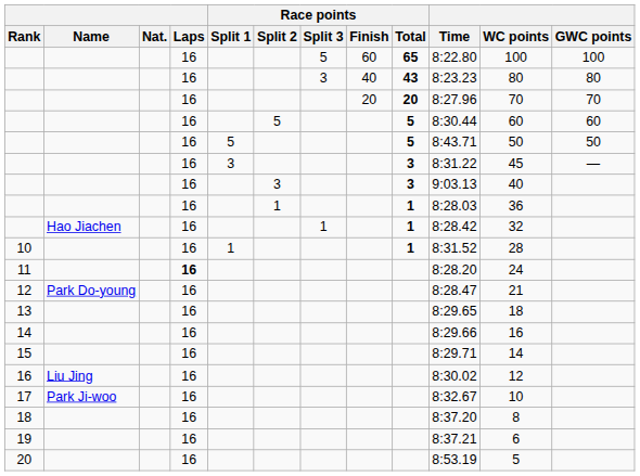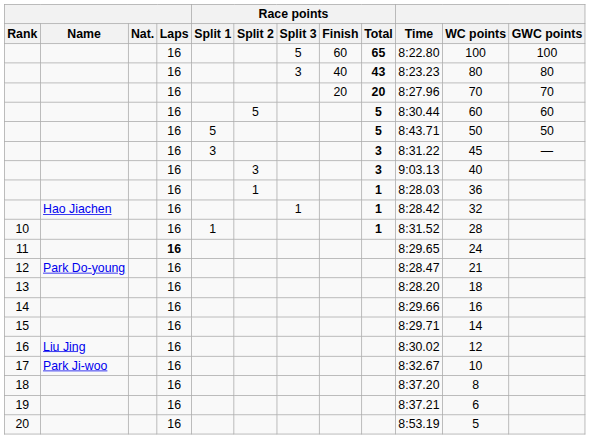11 | Time: 8:28.20 -> 8:29.65
13 | Time: 8:29.65 -> 8:28.20
